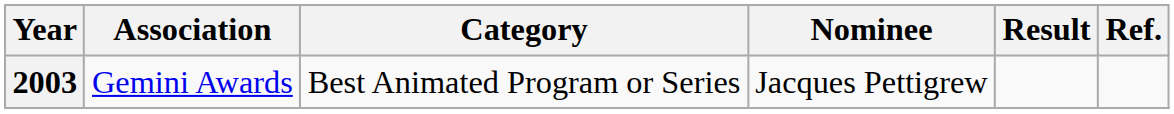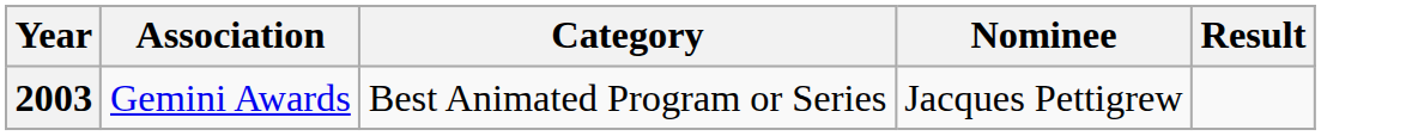- column: Ref.
